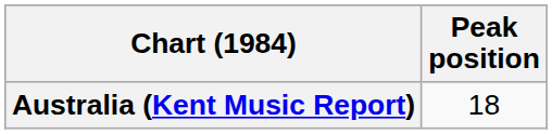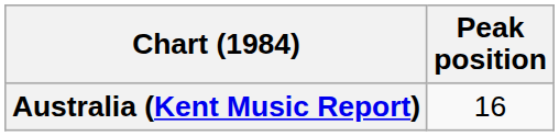Australia (Kent Music Report) | Peak position: 18 -> 16
